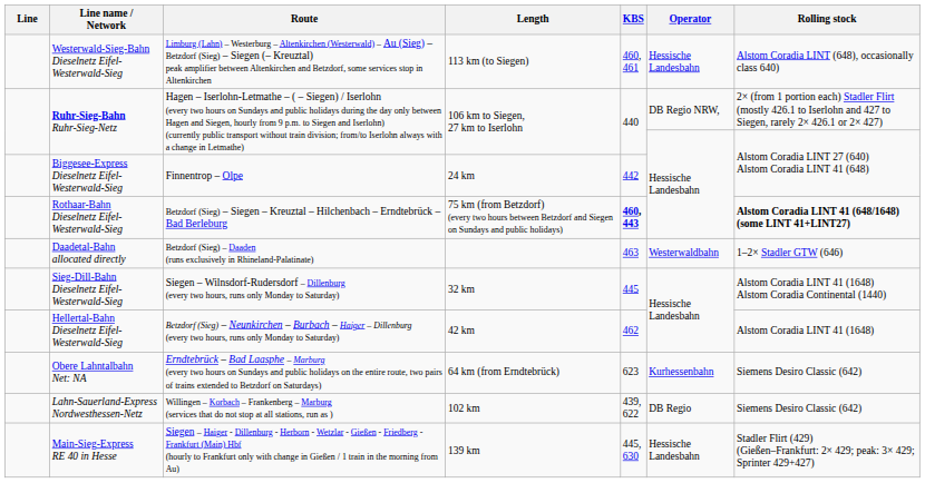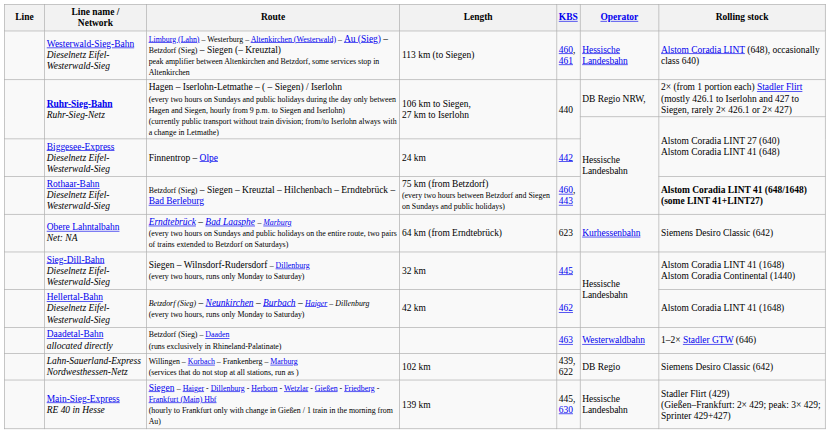Rothaar-Bahn Dieselnetz Eifel-Westerwald-Sieg | KBS: bold -> normal
rows swapped: Obere Lahntalbahn Net: NA <-> Daadetal-Bahn allocated directly
